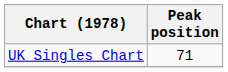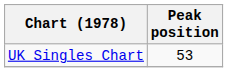UK Singles Chart | Peak position: 71 -> 53
